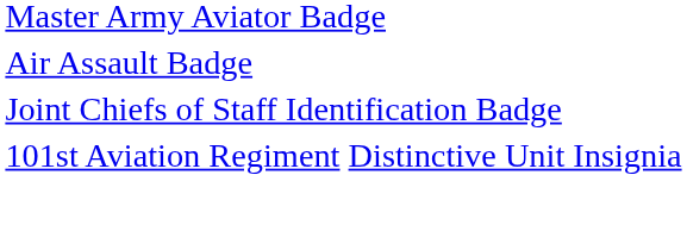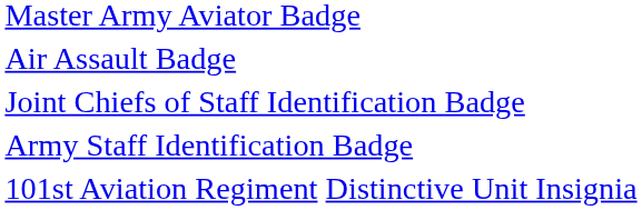+ row: Army Staff Identification Badge
